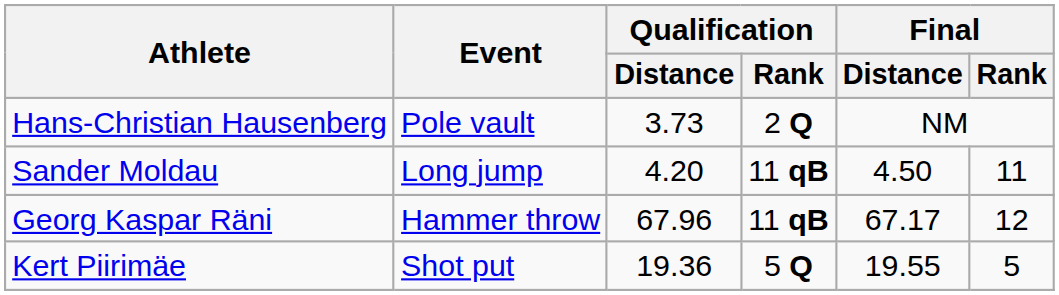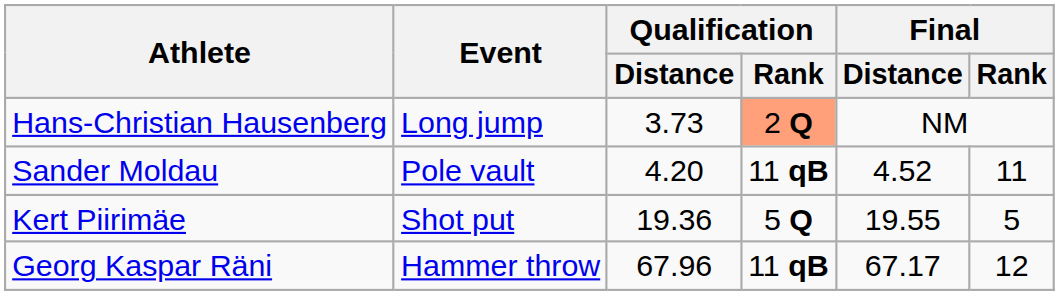Hans-Christian Hausenberg | Event: Pole vault -> Long jump
Hans-Christian Hausenberg | Qualification / Rank: no background -> lightsalmon background
Sander Moldau | Event: Long jump -> Pole vault
Sander Moldau | Final / Distance: 4.50 -> 4.52
rows swapped: Kert Piirimäe <-> Georg Kaspar Räni
